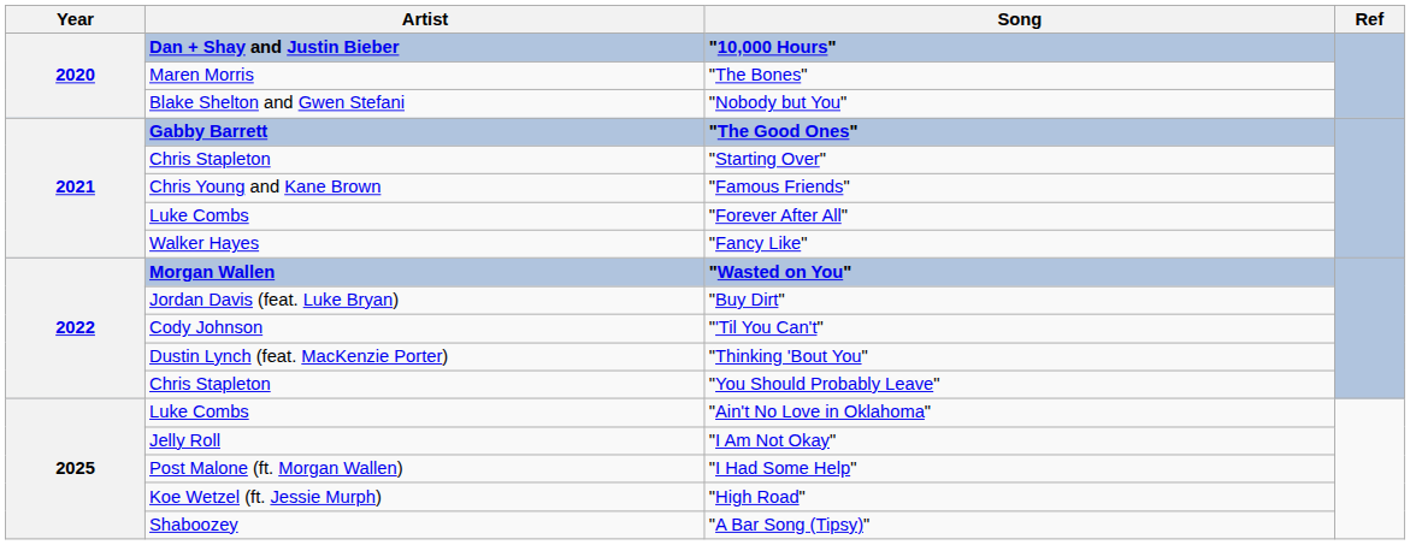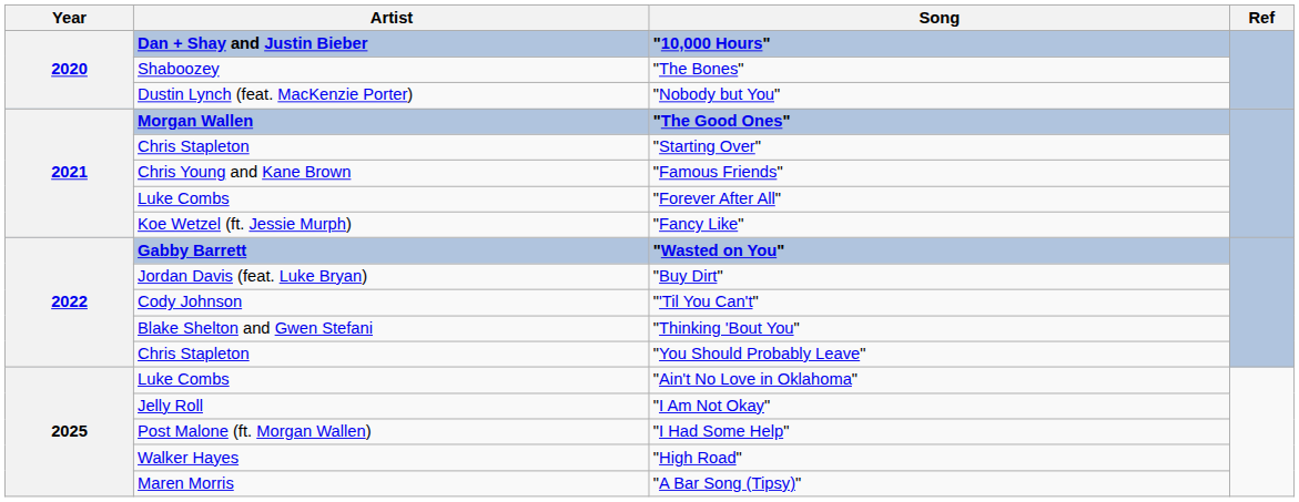"The Bones" | Artist: Maren Morris -> Shaboozey
"Nobody but You" | Artist: Blake Shelton and Gwen Stefani -> Dustin Lynch (feat. MacKenzie Porter)
"The Good Ones" | Artist: Gabby Barrett -> Morgan Wallen
"Fancy Like" | Artist: Walker Hayes -> Koe Wetzel (ft. Jessie Murph)
"Wasted on You" | Artist: Morgan Wallen -> Gabby Barrett
"Thinking 'Bout You" | Artist: Dustin Lynch (feat. MacKenzie Porter) -> Blake Shelton and Gwen Stefani
"High Road" | Artist: Koe Wetzel (ft. Jessie Murph) -> Walker Hayes
"A Bar Song (Tipsy)" | Artist: Shaboozey -> Maren Morris
